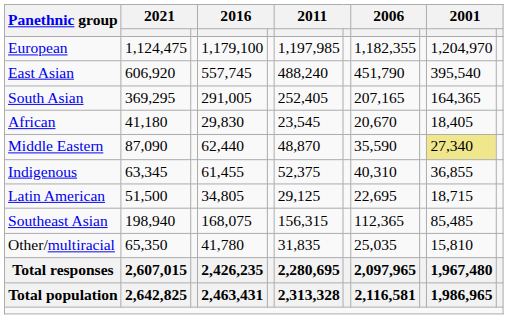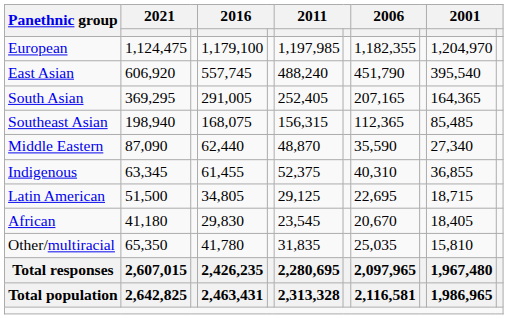rows swapped: Southeast Asian <-> African
Middle Eastern | column 10: khaki background -> no background
